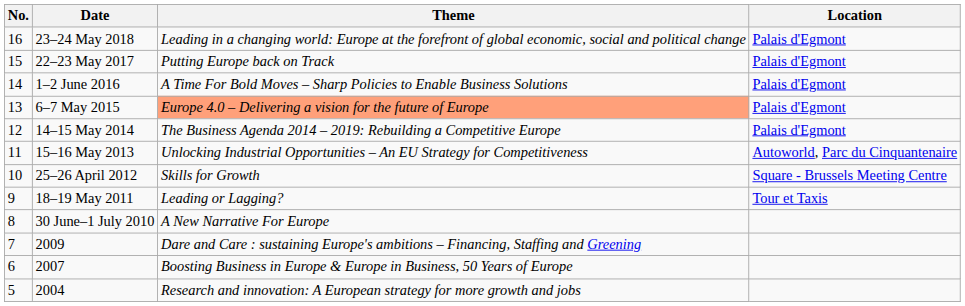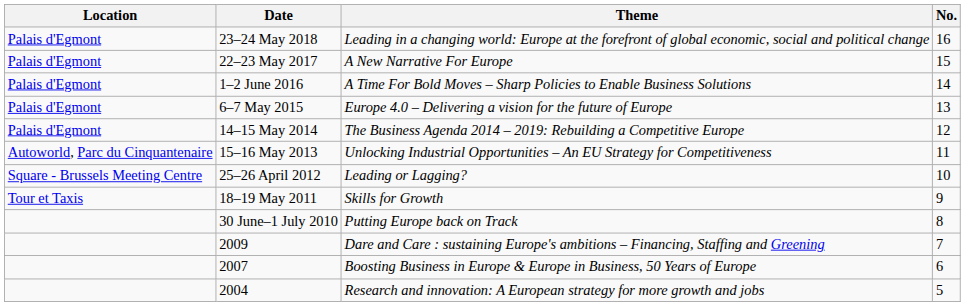columns swapped: No. <-> Location
22–23 May 2017 | Theme: Putting Europe back on Track -> A New Narrative For Europe
6–7 May 2015 | Theme: lightsalmon background -> no background
25–26 April 2012 | Theme: Skills for Growth -> Leading or Lagging?
18–19 May 2011 | Theme: Leading or Lagging? -> Skills for Growth
30 June–1 July 2010 | Theme: A New Narrative For Europe -> Putting Europe back on Track
